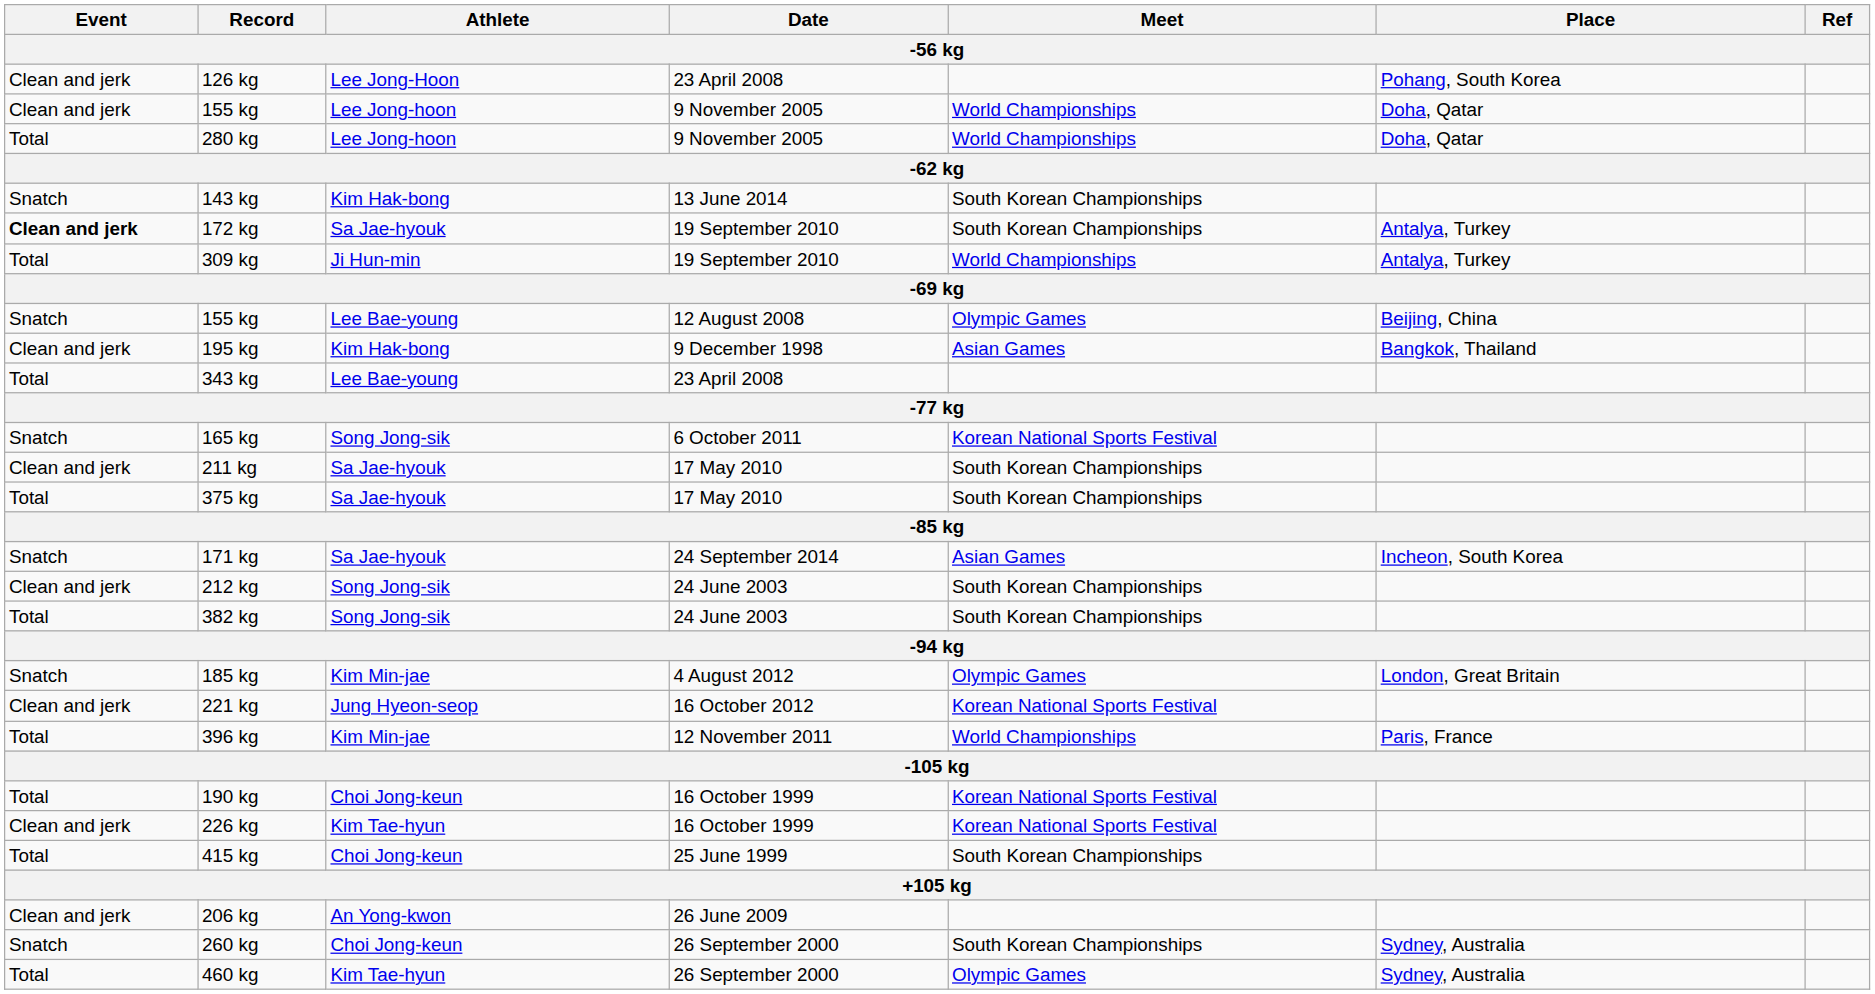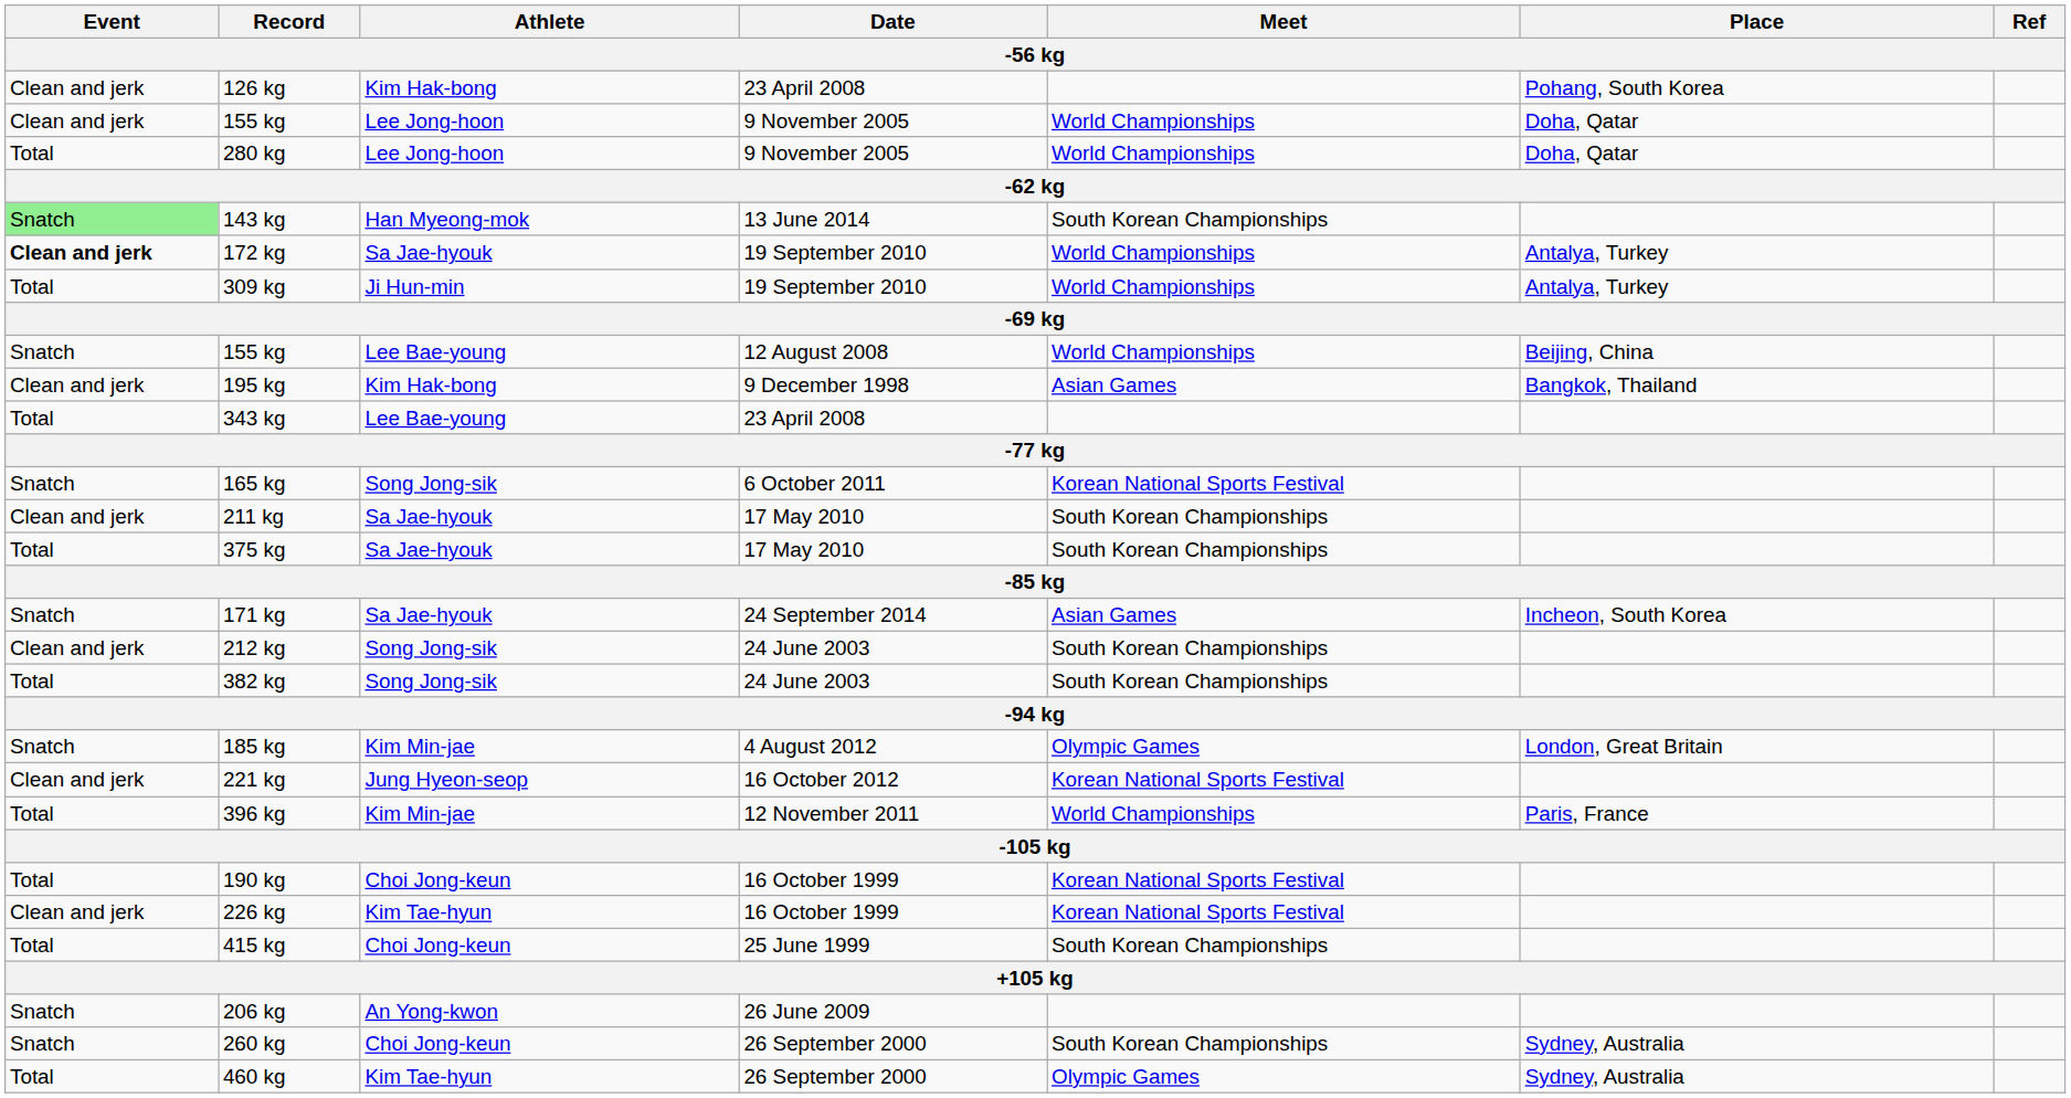126 kg | Athlete: Lee Jong-Hoon -> Kim Hak-bong
143 kg | Event: no background -> lightgreen background
143 kg | Athlete: Kim Hak-bong -> Han Myeong-mok
172 kg | Meet: South Korean Championships -> World Championships
155 kg / 12 August 2008 | Meet: Olympic Games -> World Championships
206 kg | Event: Clean and jerk -> Snatch
